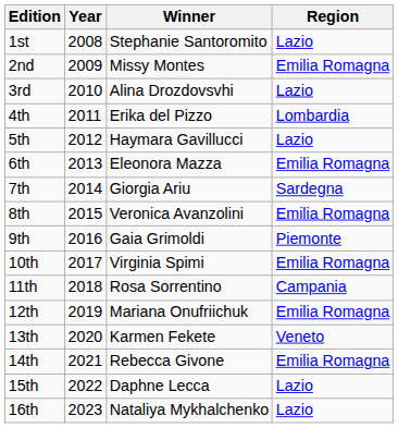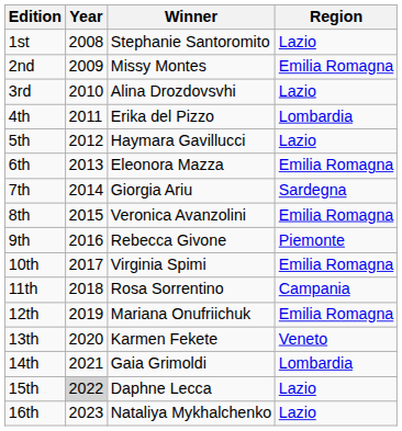9th | Winner: Gaia Grimoldi -> Rebecca Givone
14th | Winner: Rebecca Givone -> Gaia Grimoldi
14th | Region: Emilia Romagna -> Lombardia
15th | Year: no background -> lightgrey background
